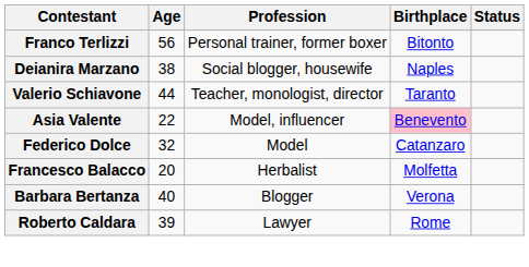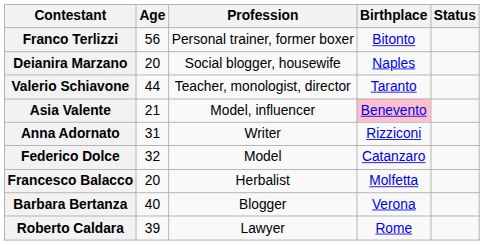Deianira Marzano | Age: 38 -> 20
Asia Valente | Age: 22 -> 21
+ row: Anna Adornato | 31 | Writer | Rizziconi
